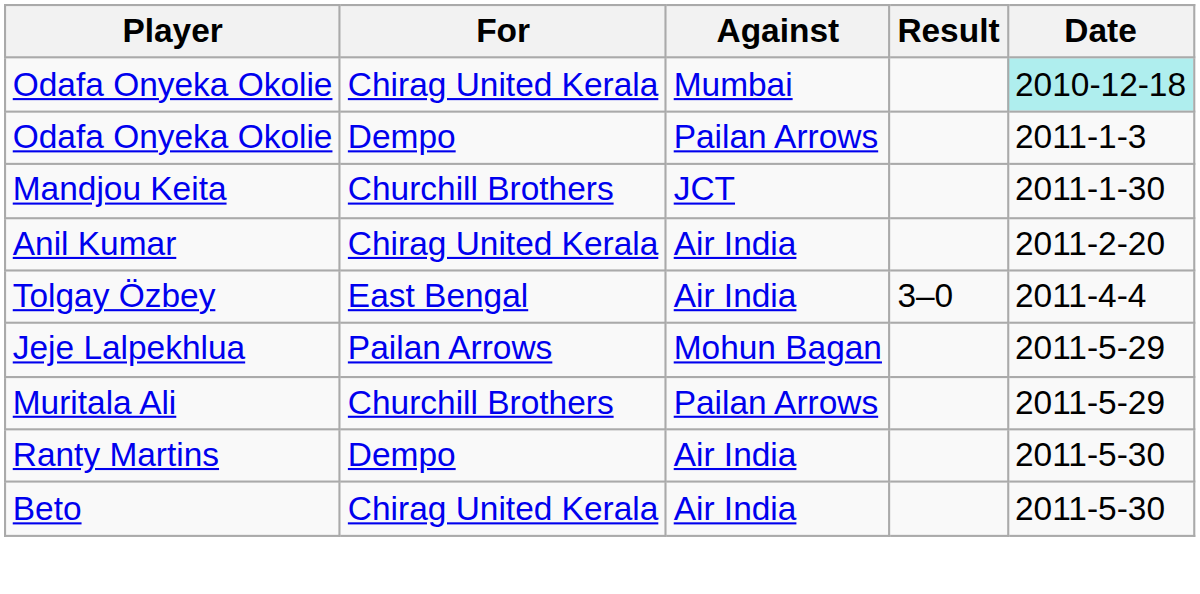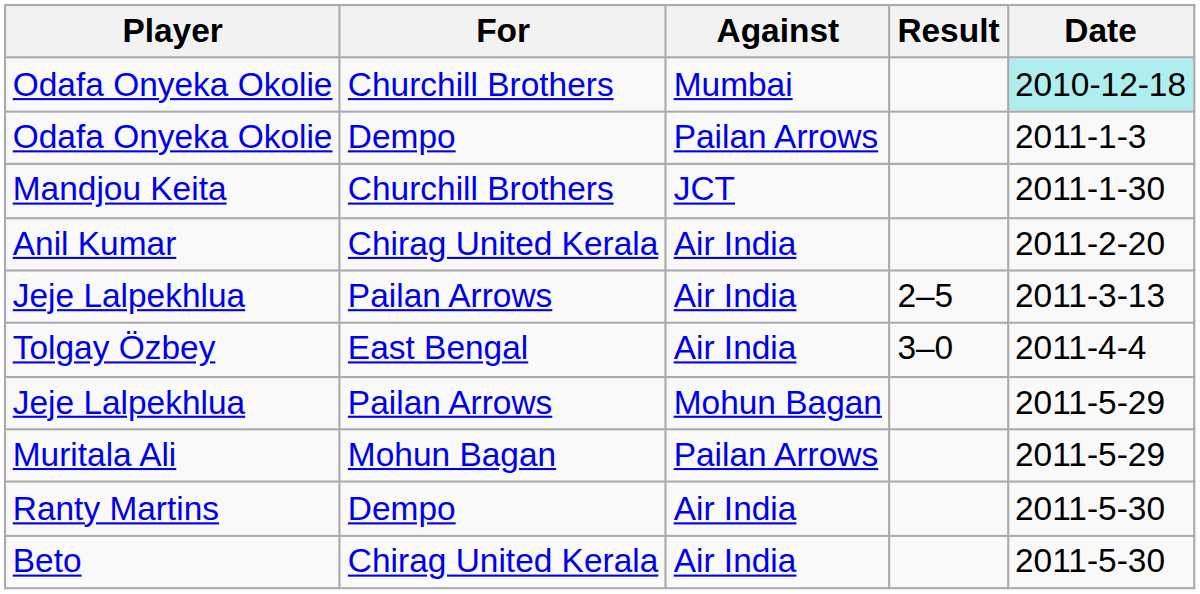Odafa Onyeka Okolie / Mumbai | For: Chirag United Kerala -> Churchill Brothers
+ row: Jeje Lalpekhlua | Pailan Arrows | Air India | 2–5 | 2011-3-13
Muritala Ali | For: Churchill Brothers -> Mohun Bagan
